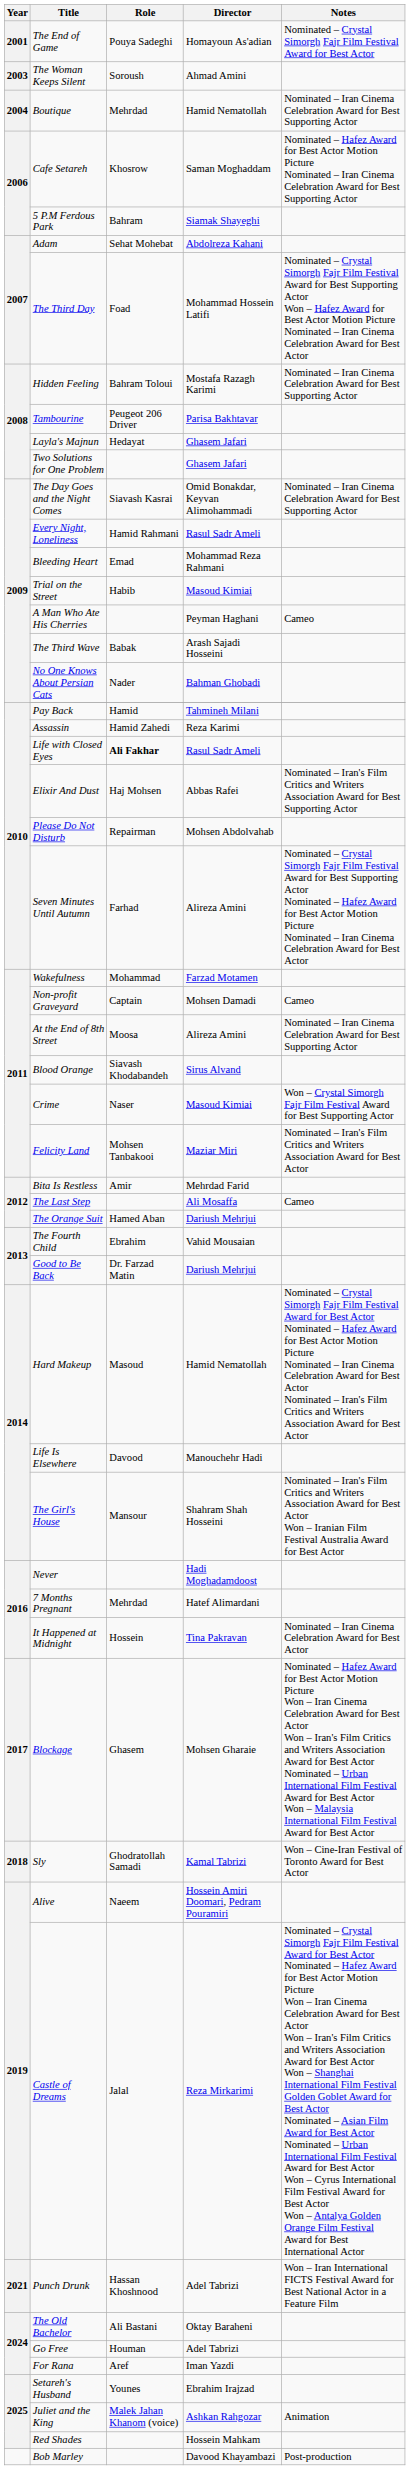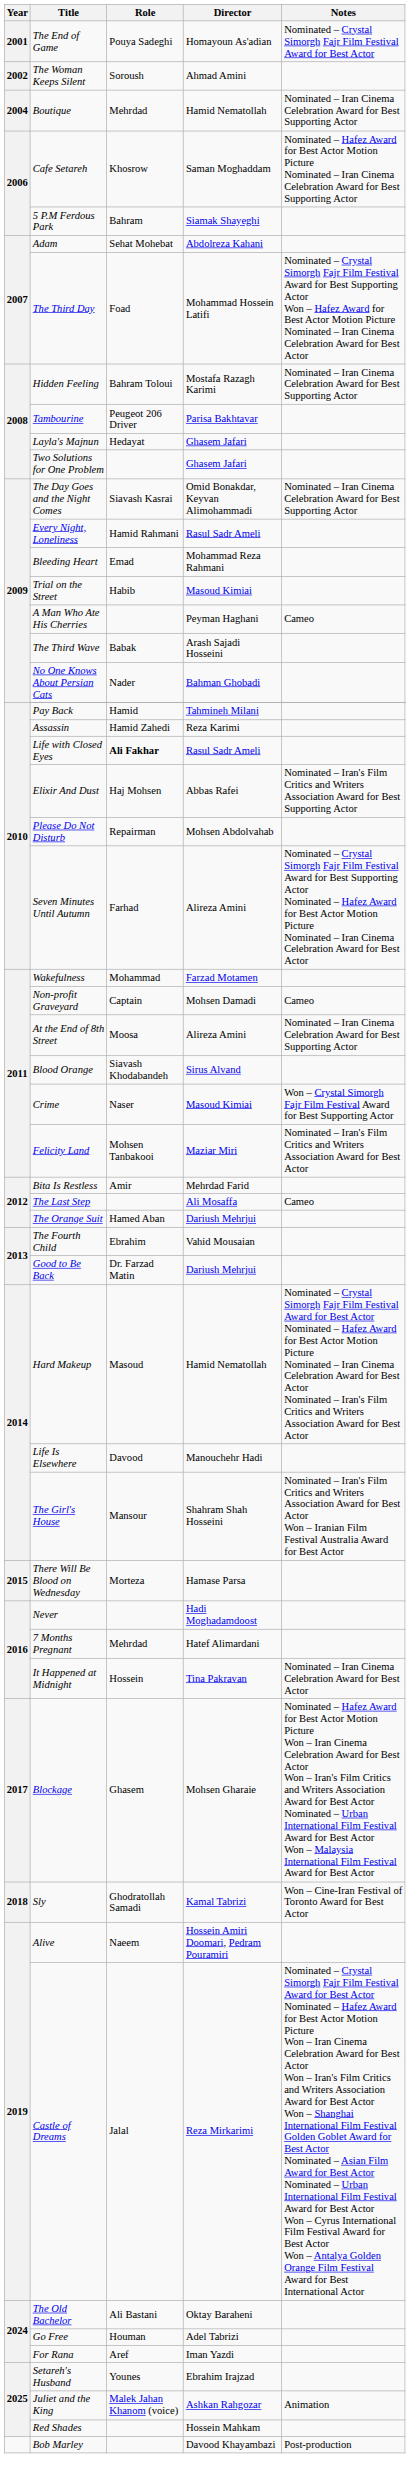The Woman Keeps Silent | Year: 2003 -> 2002
+ row: 2015 | There Will Be Blood on Wednesday | Morteza | Hamase Parsa
- row: 2021 | Punch Drunk | Hassan Khoshnood | Adel Tabrizi | Won – Iran International FICTS Festival Award for Best National Actor in a Feature Film
